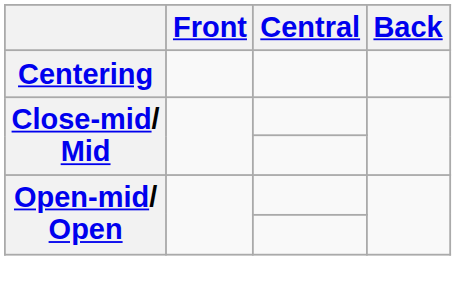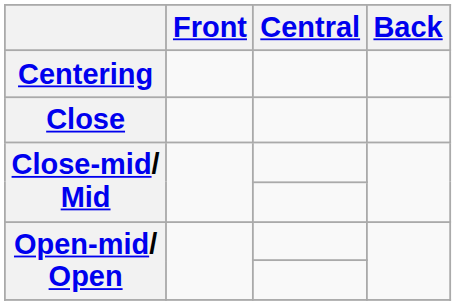+ row: Close
